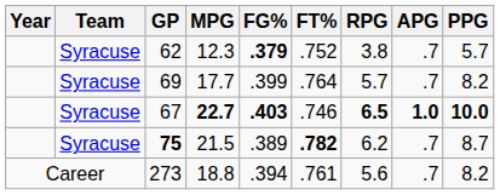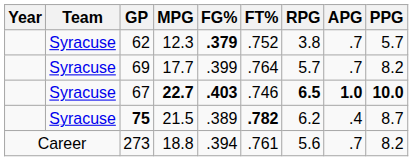75 | APG: .7 -> .4
